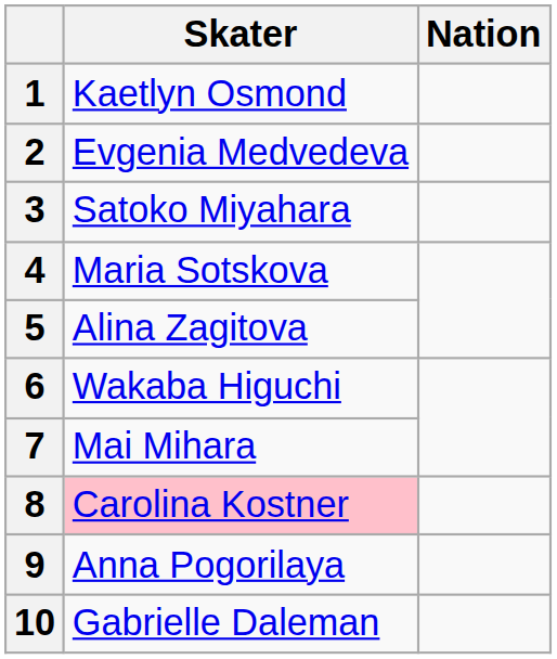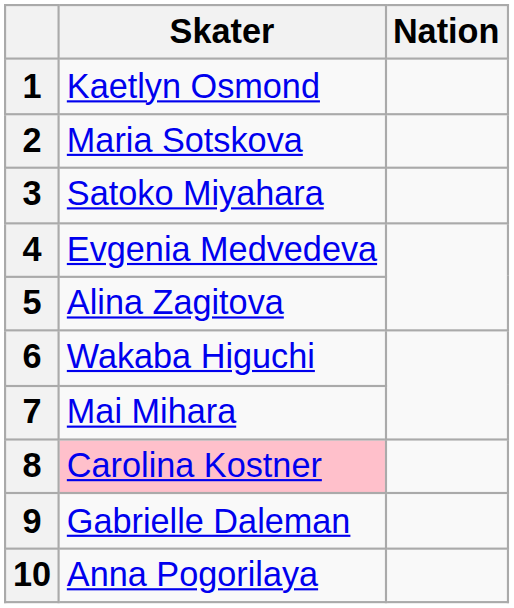2 | Skater: Evgenia Medvedeva -> Maria Sotskova
4 | Skater: Maria Sotskova -> Evgenia Medvedeva
9 | Skater: Anna Pogorilaya -> Gabrielle Daleman
10 | Skater: Gabrielle Daleman -> Anna Pogorilaya
